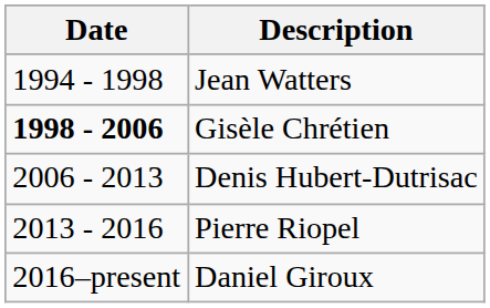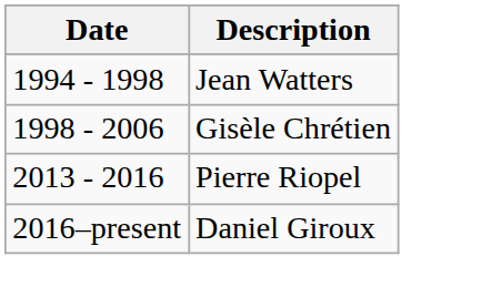Gisèle Chrétien | Date: bold -> normal
- row: 2006 - 2013 | Denis Hubert-Dutrisac
